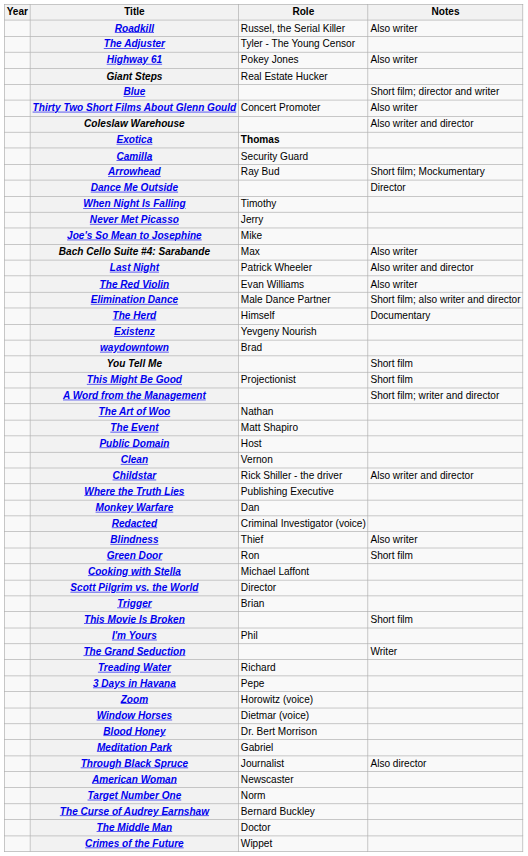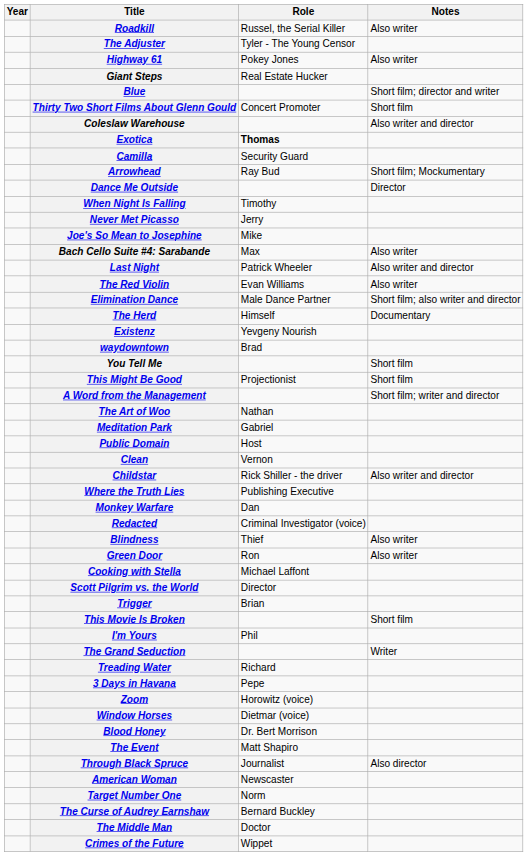Thirty Two Short Films About Glenn Gould | Notes: Also writer -> Short film
rows swapped: The Event <-> Meditation Park
Green Door | Notes: Short film -> Also writer
